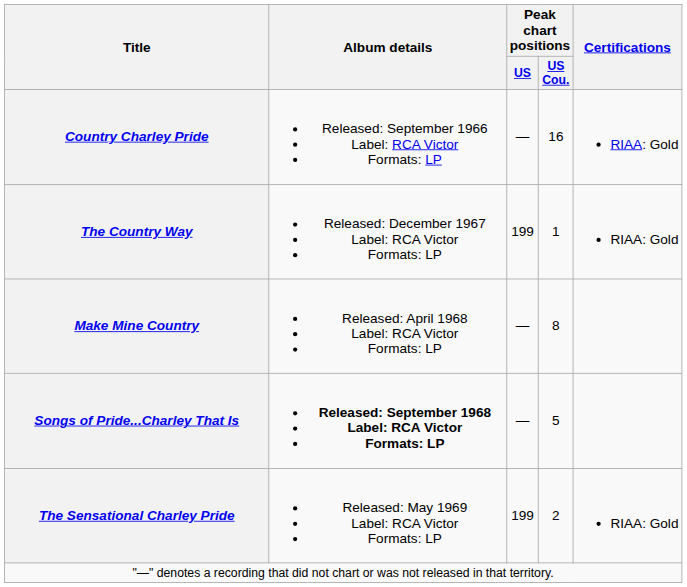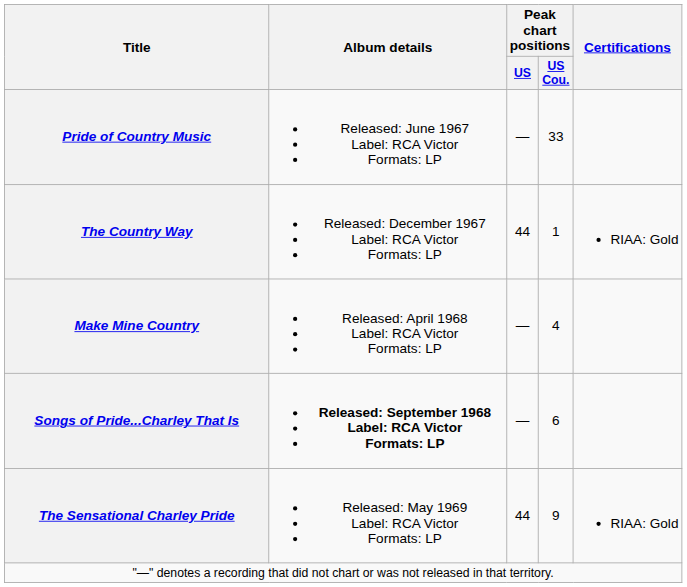- row: Country Charley Pride | Released: September 1966 Label: RCA Victor Formats: LP | — | 16 | RIAA: Gold
+ row: Pride of Country Music | Released: June 1967 Label: RCA Victor Formats: LP | — | 33
The Country Way | Peak chart positions / US: 199 -> 44
Make Mine Country | Peak chart positions / US Cou.: 8 -> 4
Songs of Pride...Charley That Is | Peak chart positions / US Cou.: 5 -> 6
The Sensational Charley Pride | Peak chart positions / US: 199 -> 44
The Sensational Charley Pride | Peak chart positions / US Cou.: 2 -> 9
